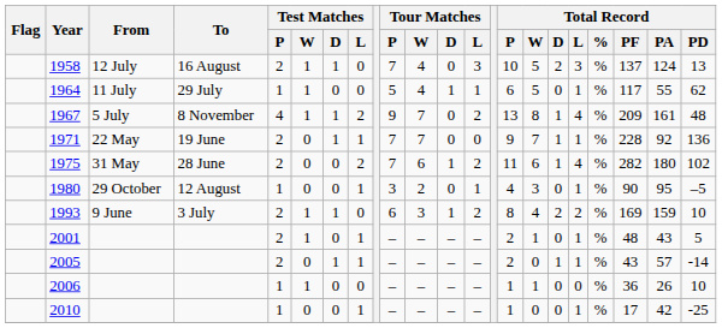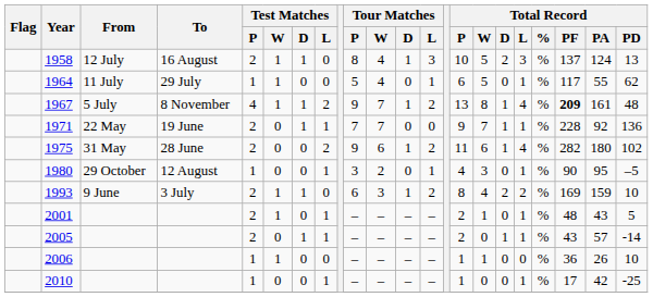1958 | Tour Matches / P: 7 -> 8
1958 | Tour Matches / D: 0 -> 1
1964 | Tour Matches / D: 1 -> 0
1967 | Tour Matches / D: 0 -> 1
1967 | Total Record / PF: normal -> bold
1975 | Tour Matches / P: 7 -> 9
